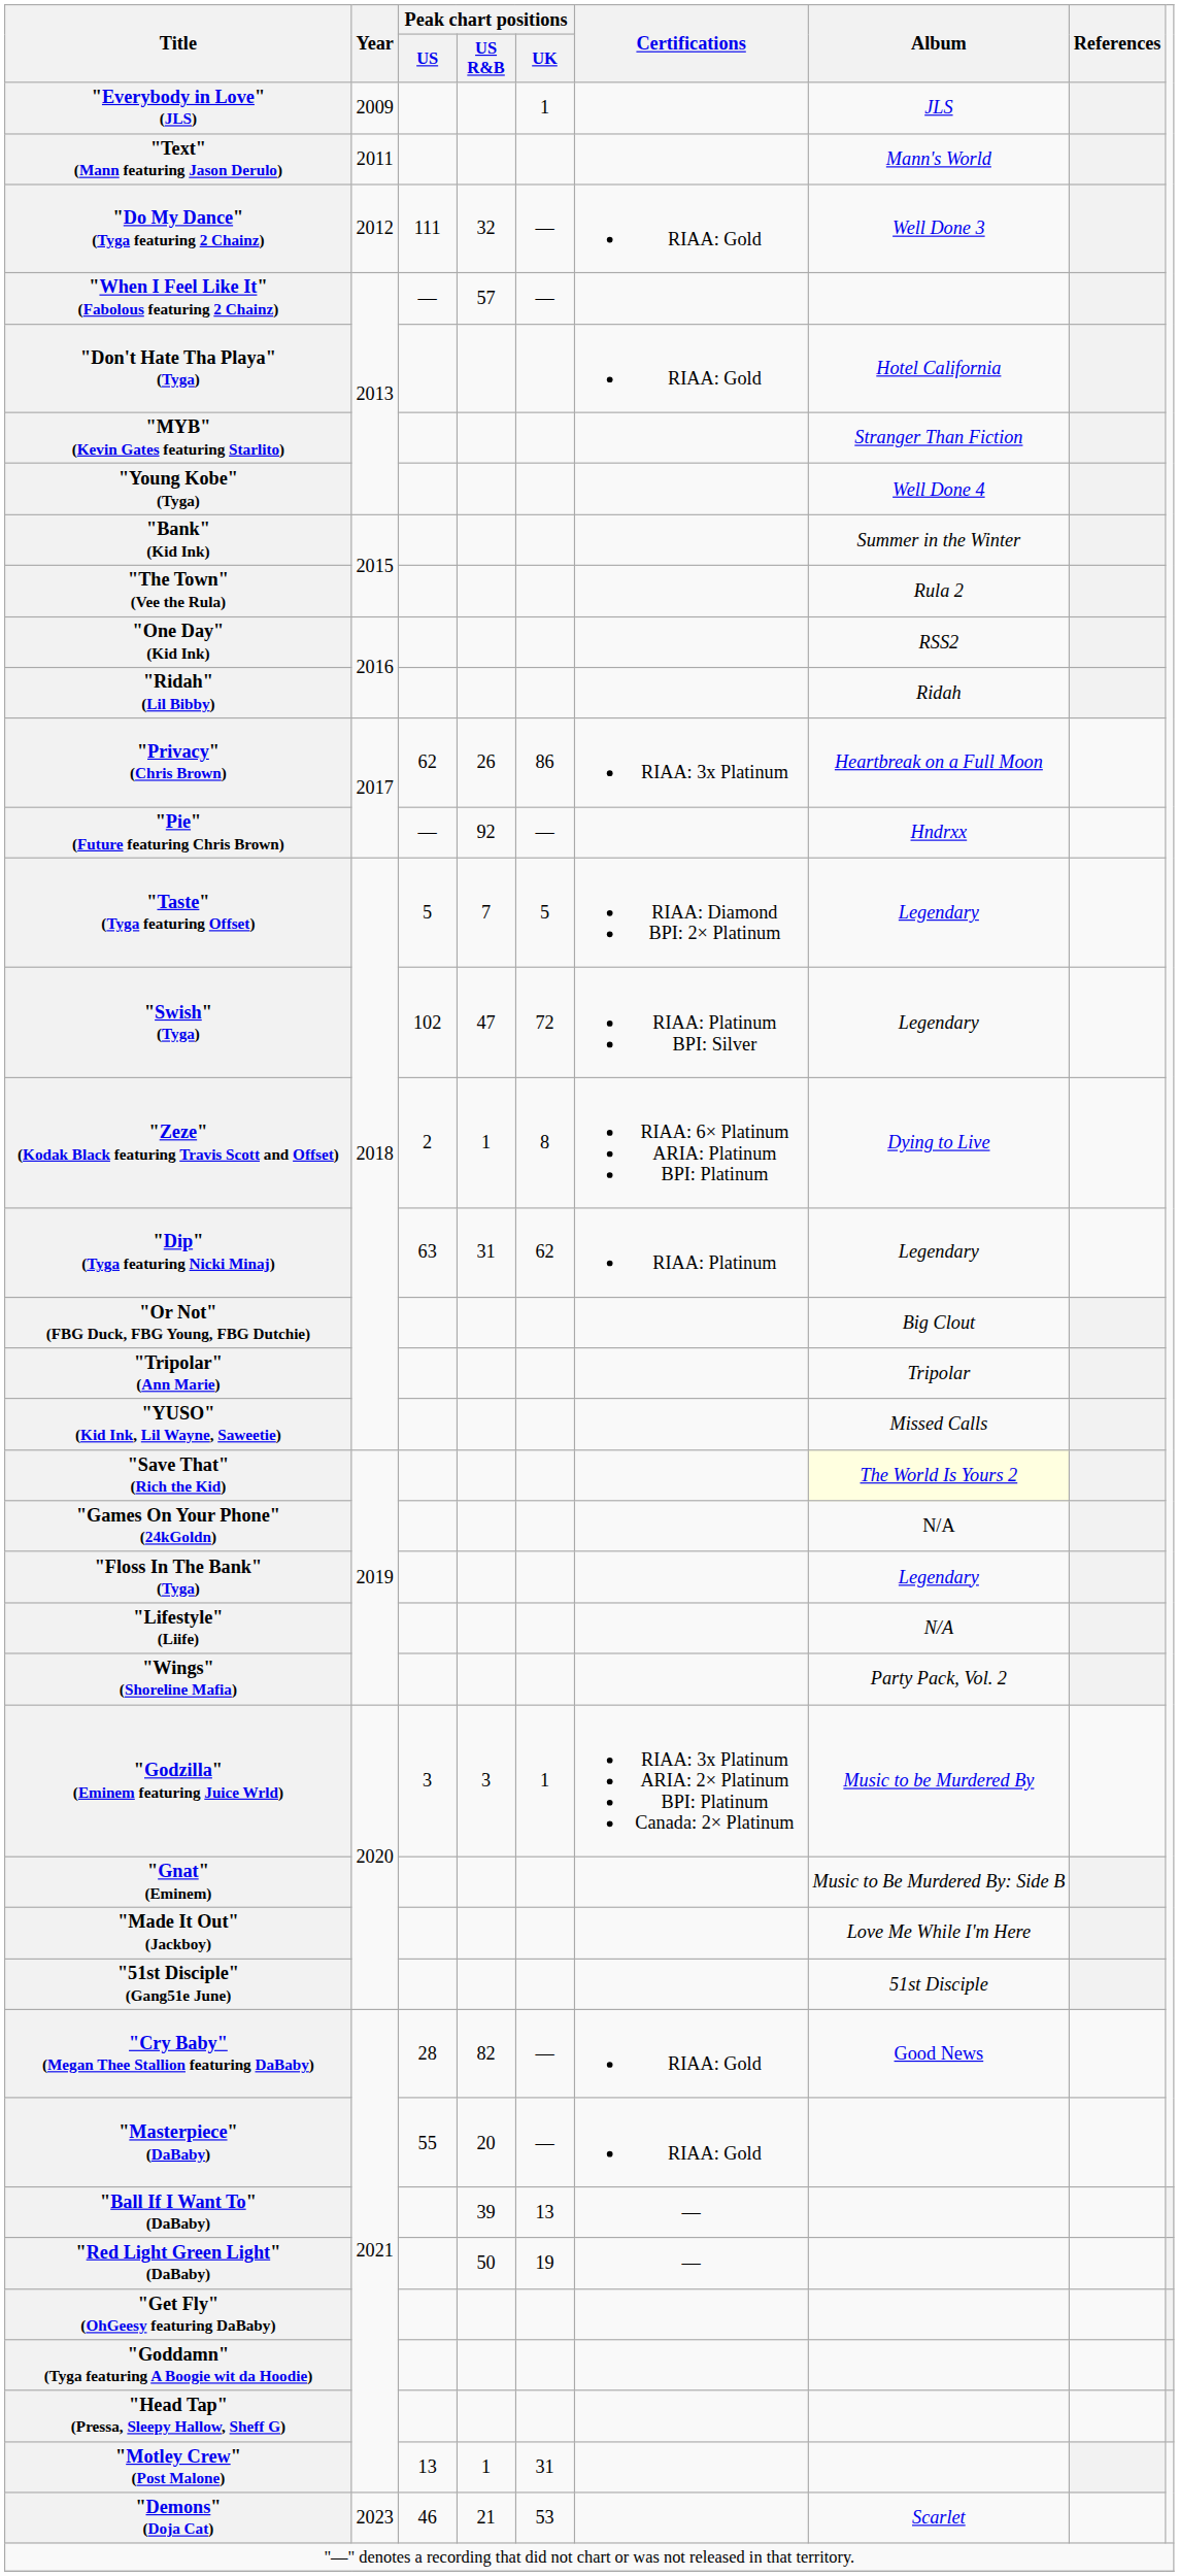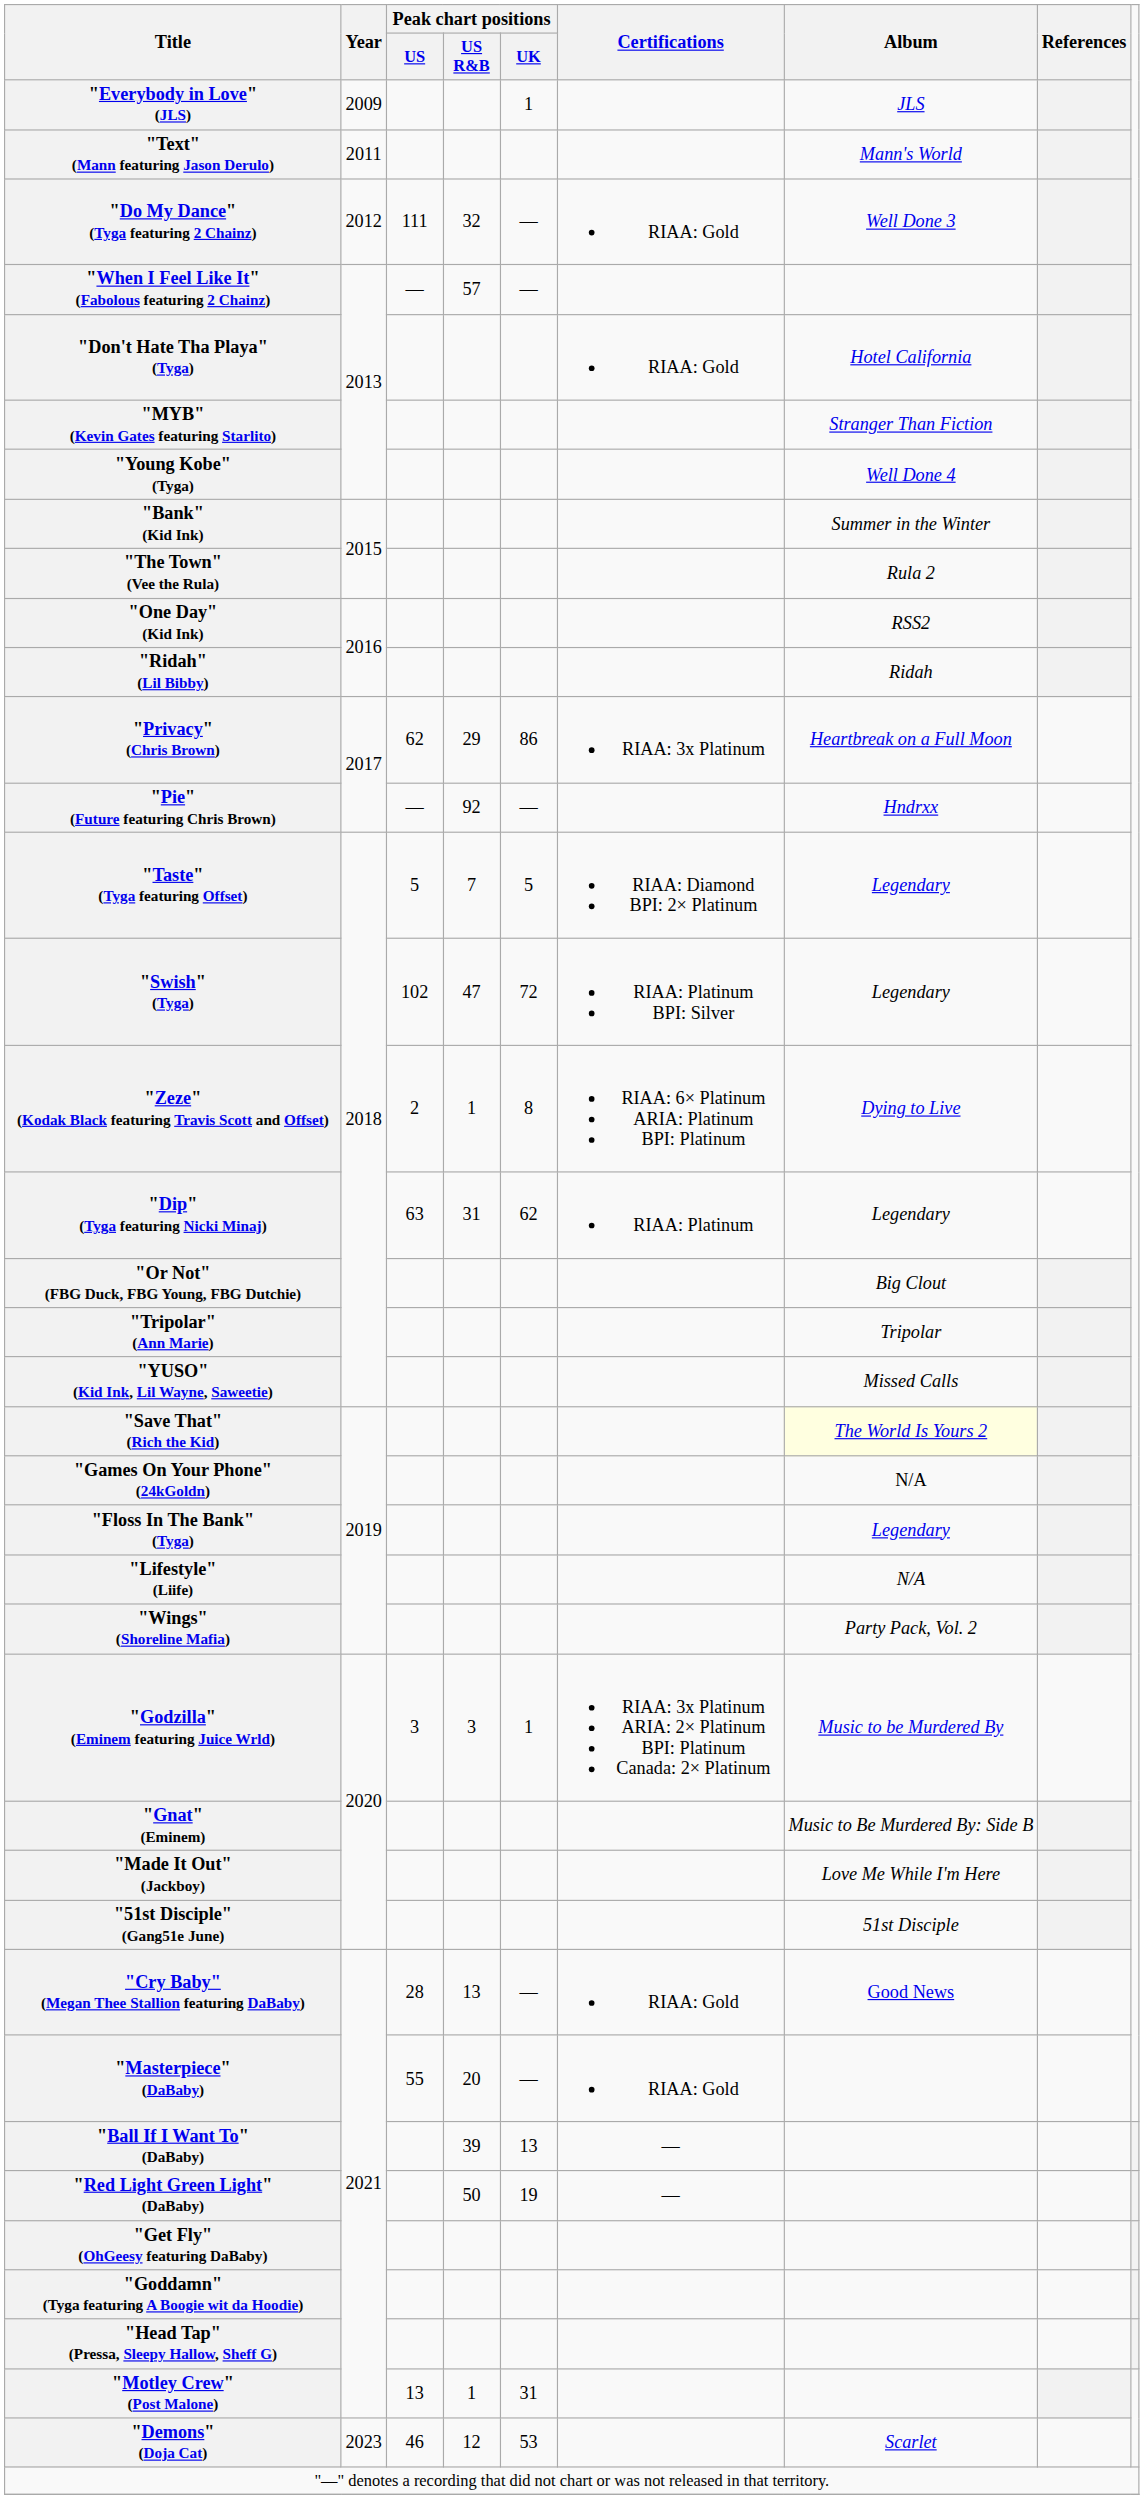"Privacy" (Chris Brown) | Peak chart positions / US R&B: 26 -> 29
"Cry Baby" (Megan Thee Stallion featuring DaBaby) | Peak chart positions / US R&B: 82 -> 13
"Demons" (Doja Cat) | Peak chart positions / US R&B: 21 -> 12
